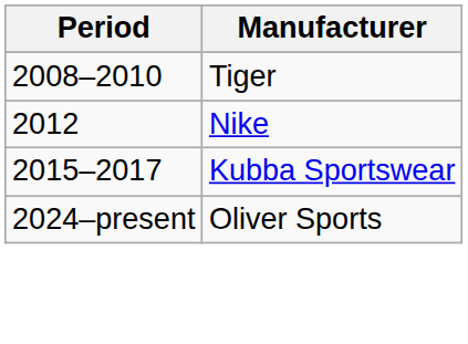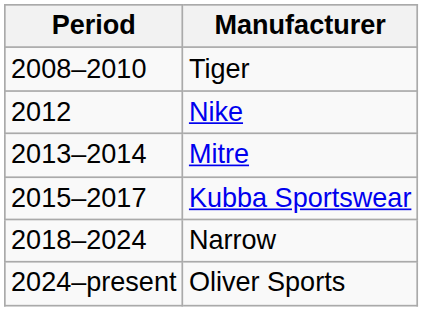+ row: 2013–2014 | Mitre
+ row: 2018–2024 | Narrow
